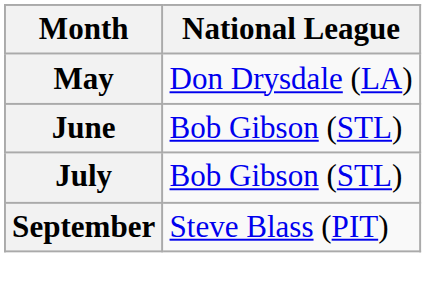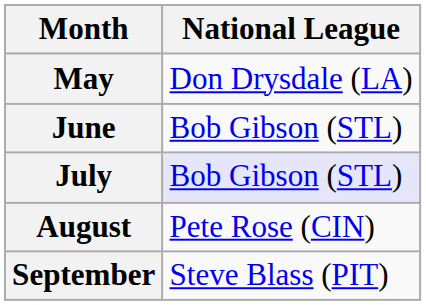July | National League: no background -> lavender background
+ row: August | Pete Rose (CIN)
